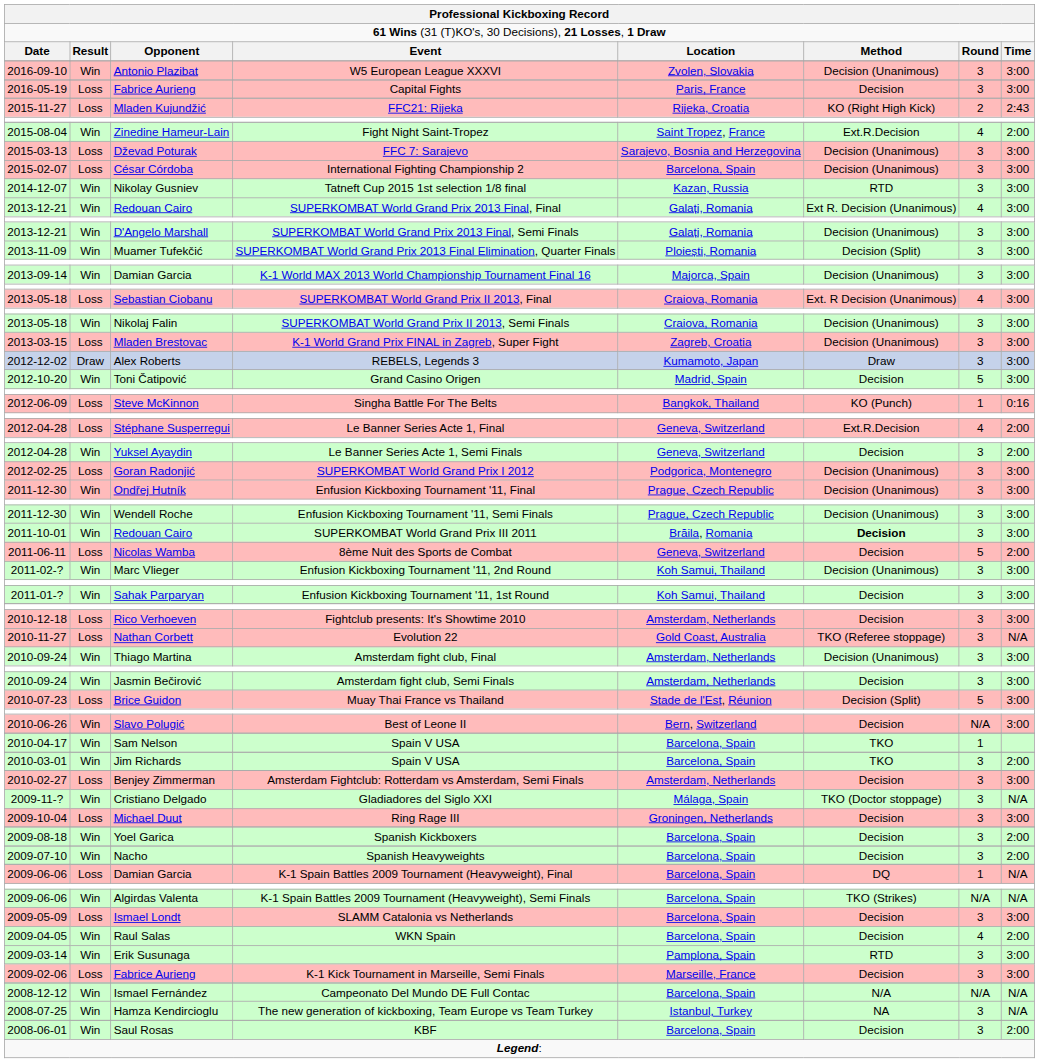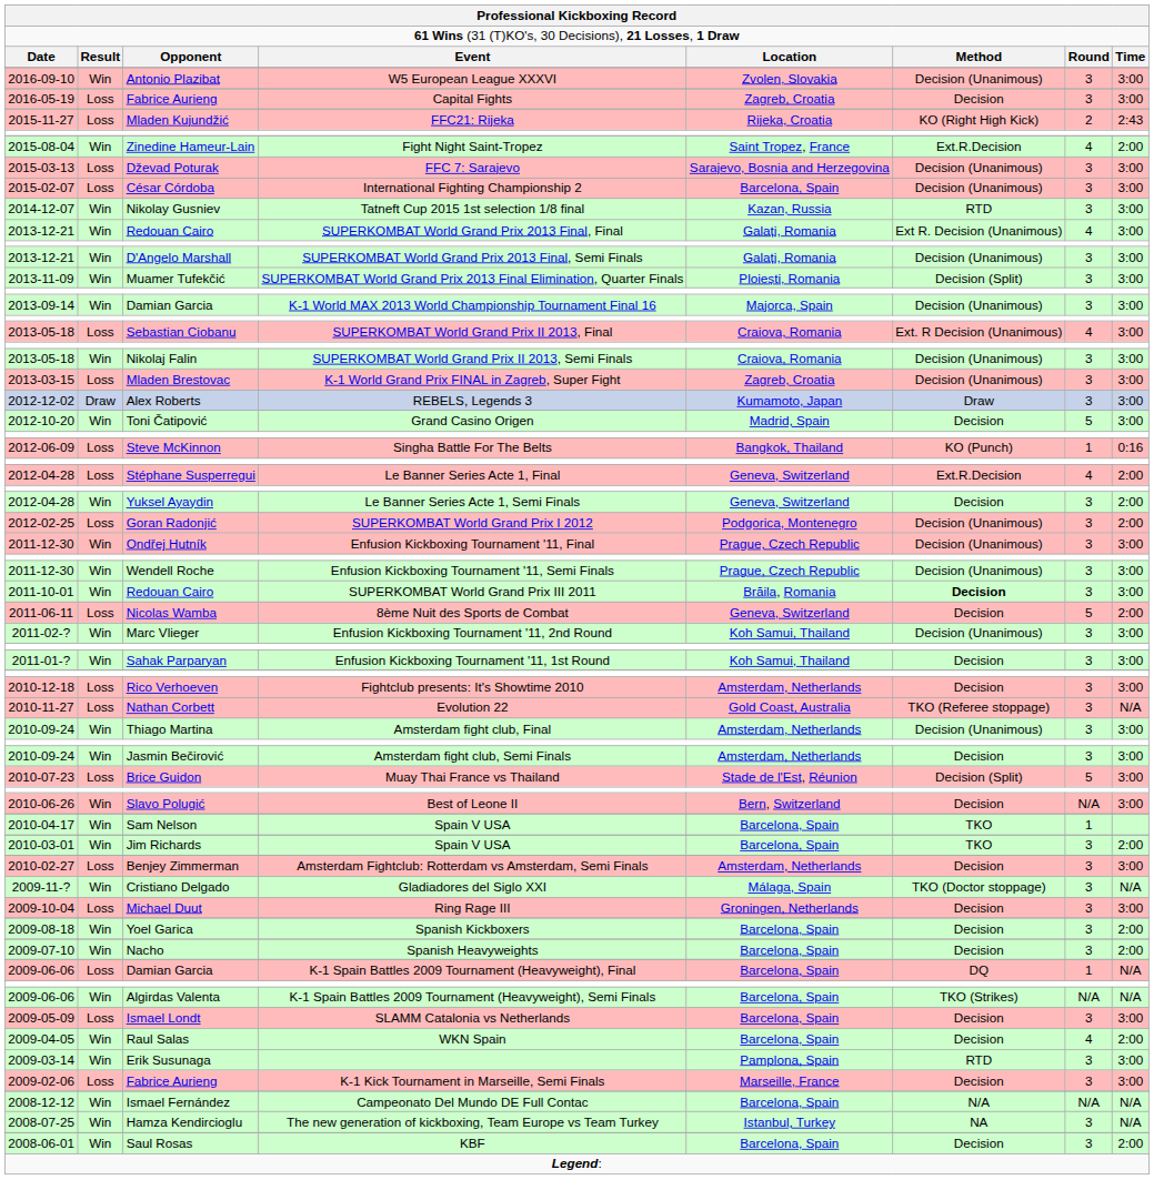Capital Fights | column 5: Paris, France -> Zagreb, Croatia
SUPERKOMBAT World Grand Prix I 2012 | column 8: 3:00 -> 2:00
